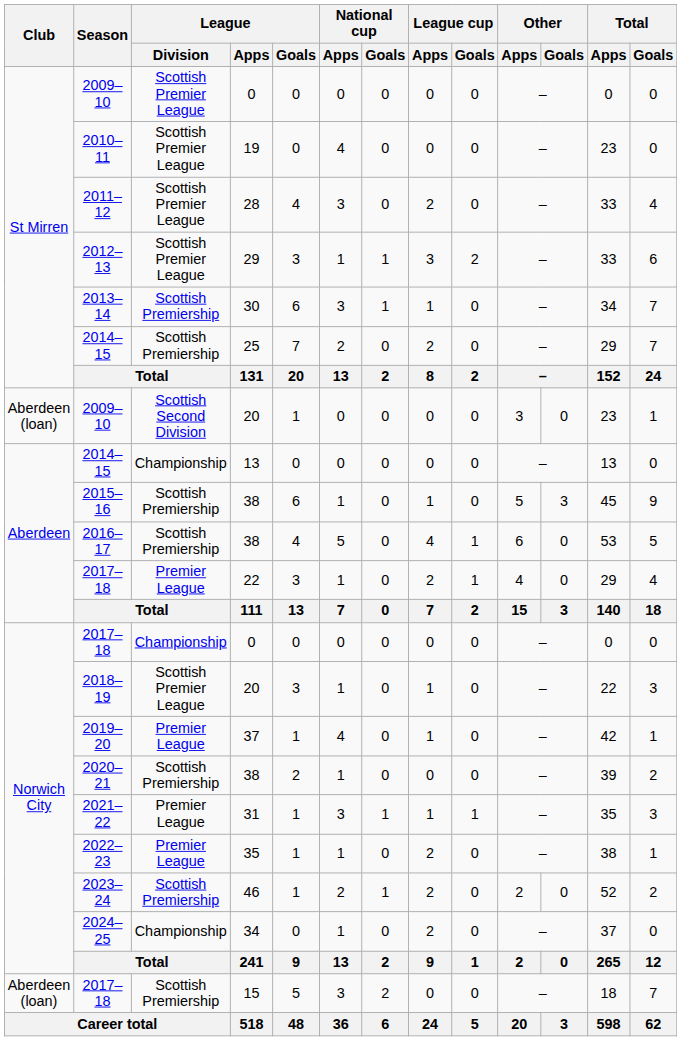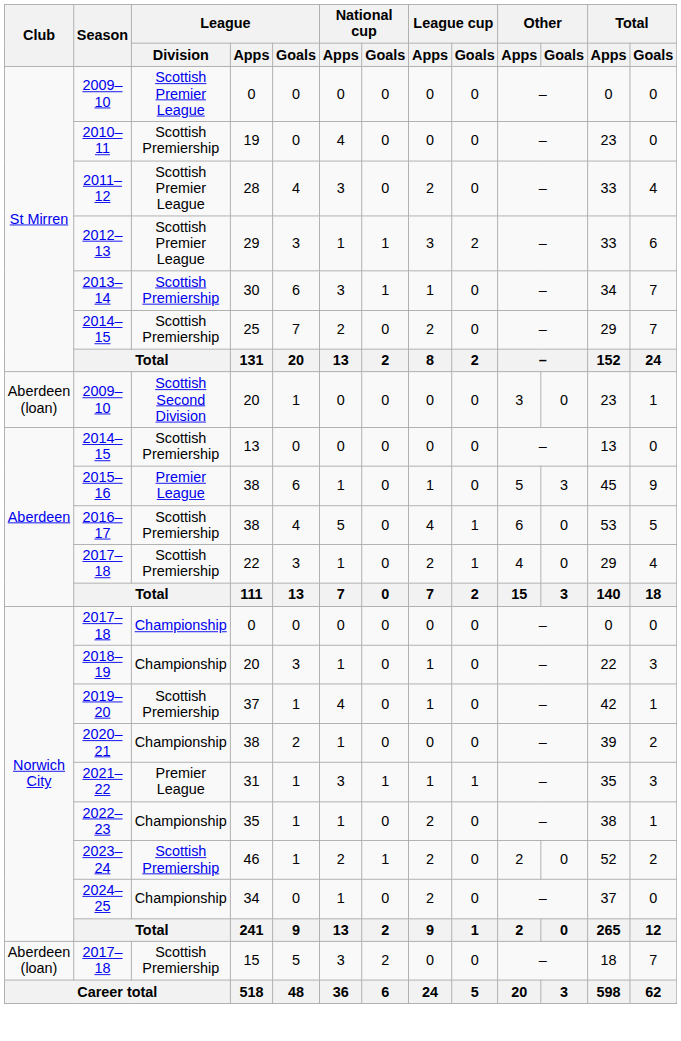2010–11 | League / Division: Scottish Premier League -> Scottish Premiership
2014–15 / 13 | League / Division: Championship -> Scottish Premiership
2015–16 | League / Division: Scottish Premiership -> Premier League
2017–18 / 22 | League / Division: Premier League -> Scottish Premiership
2018–19 | League / Division: Scottish Premier League -> Championship
2019–20 | League / Division: Premier League -> Scottish Premiership
2020–21 | League / Division: Scottish Premiership -> Championship
2022–23 | League / Division: Premier League -> Championship
